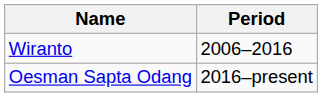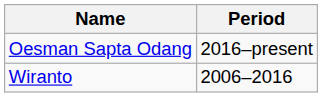rows swapped: Wiranto <-> Oesman Sapta Odang
